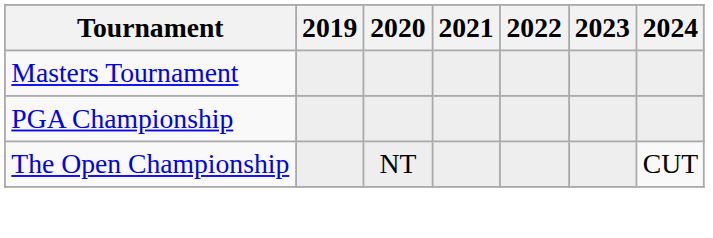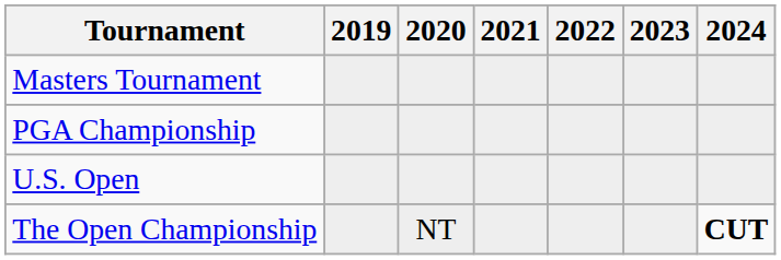+ row: U.S. Open
The Open Championship | 2024: normal -> bold
